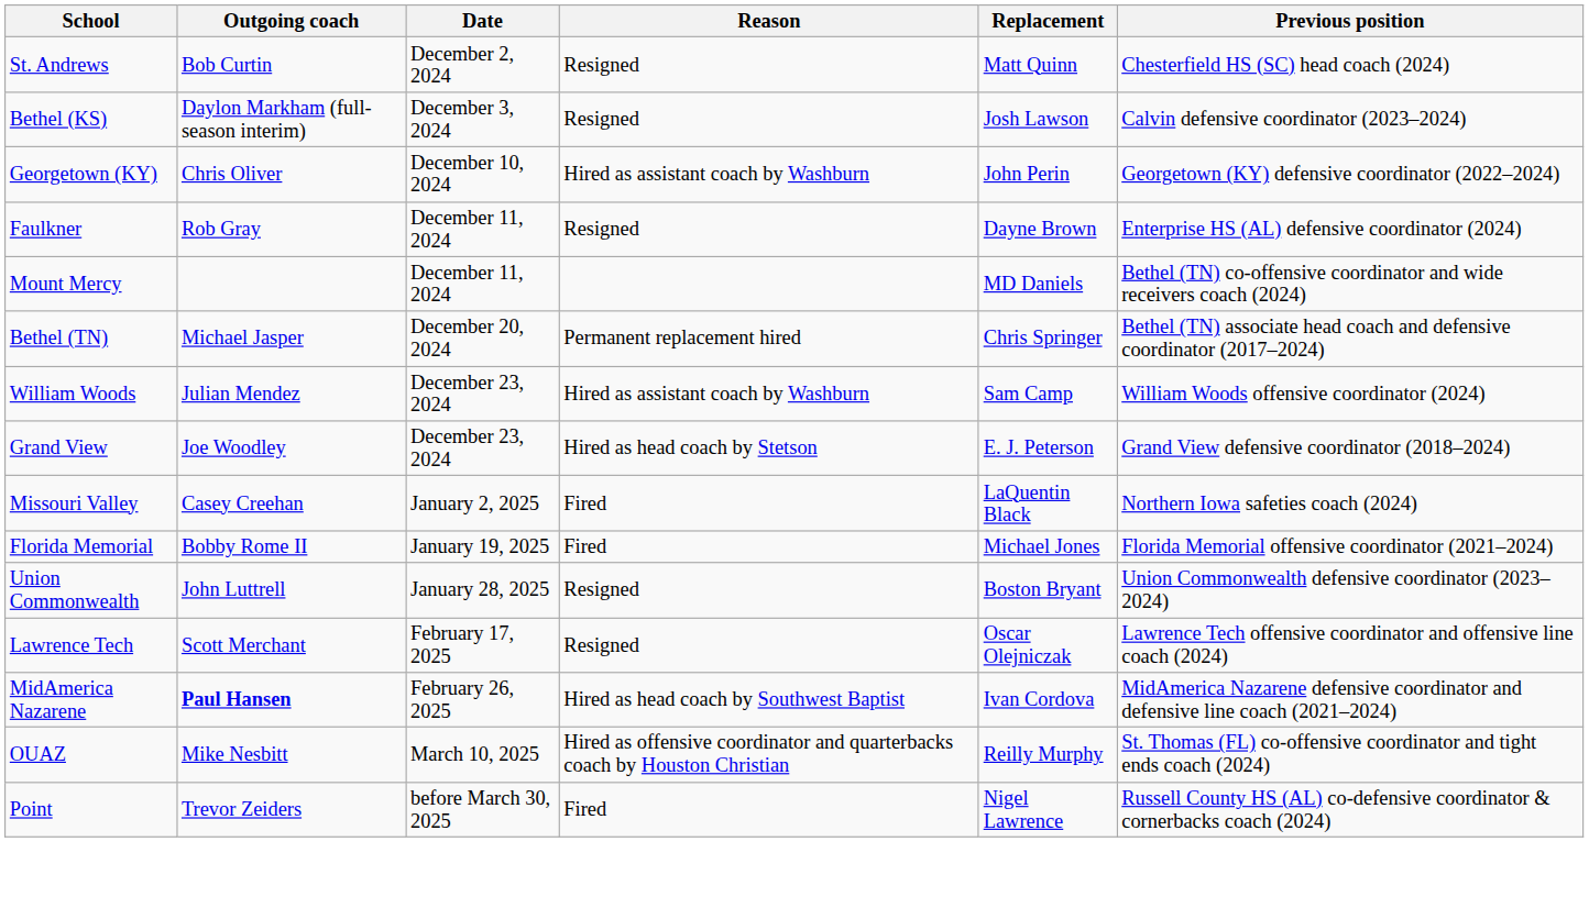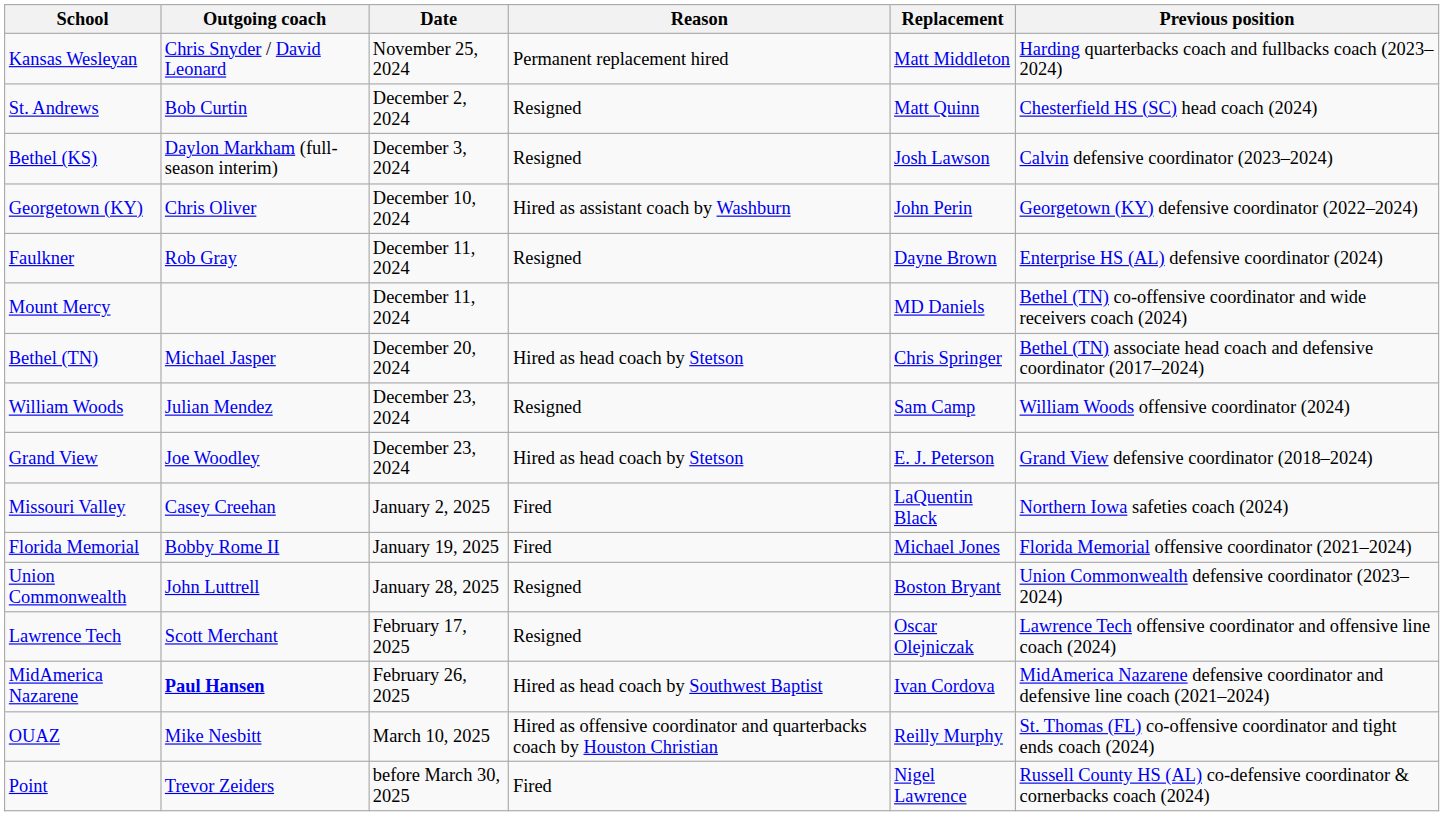+ row: Kansas Wesleyan | Chris Snyder / David Leonard | November 25, 2024 | Permanent replacement hired | Matt Middleton | Harding quarterbacks coach and fullbacks coach (2023–2024)
Bethel (TN) | Reason: Permanent replacement hired -> Hired as head coach by Stetson
William Woods | Reason: Hired as assistant coach by Washburn -> Resigned
